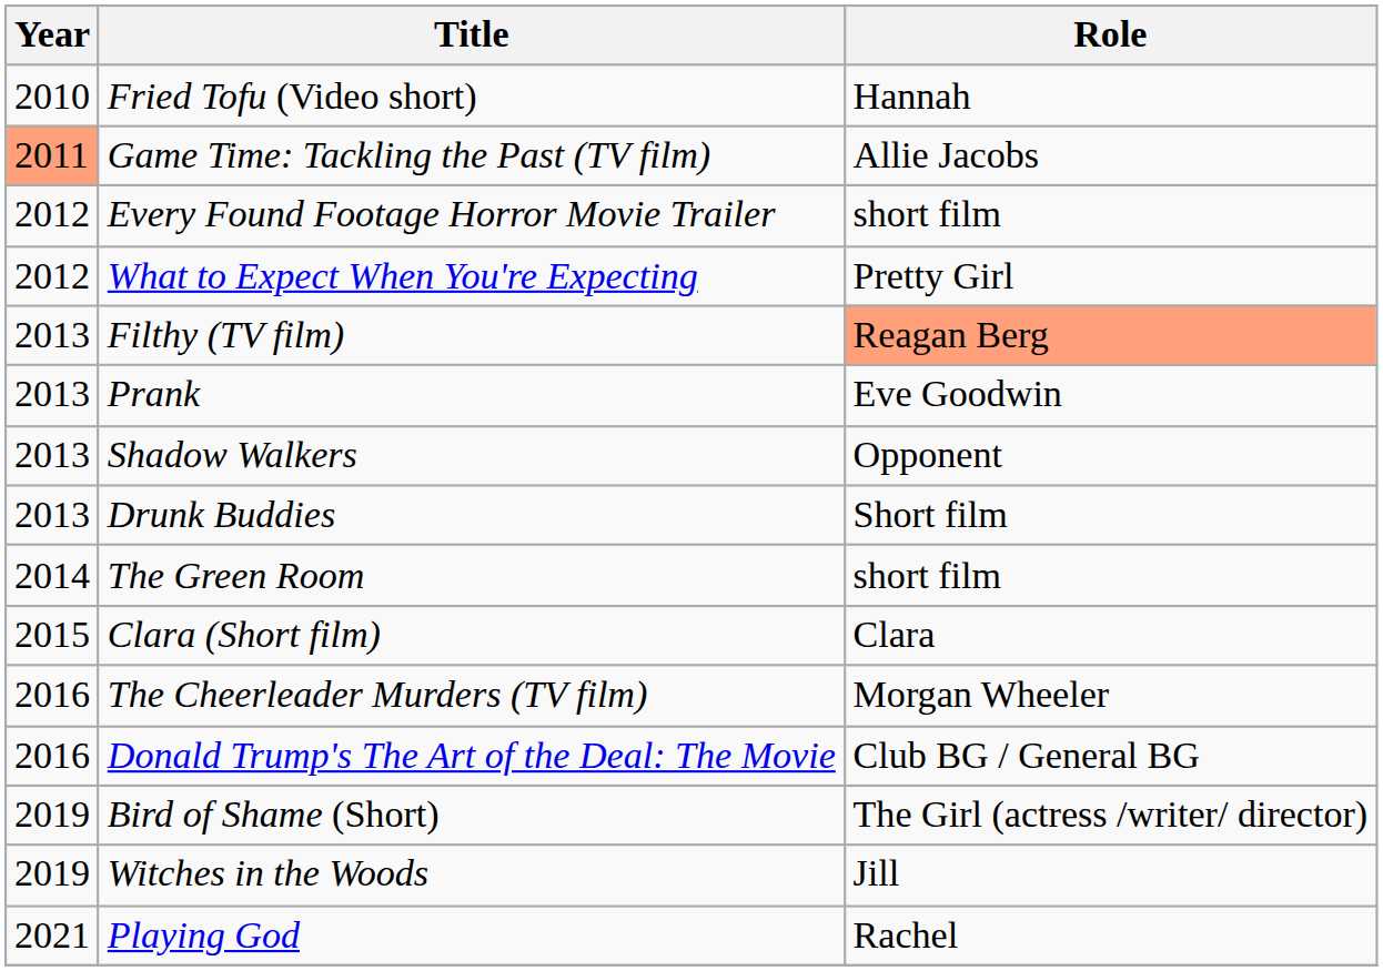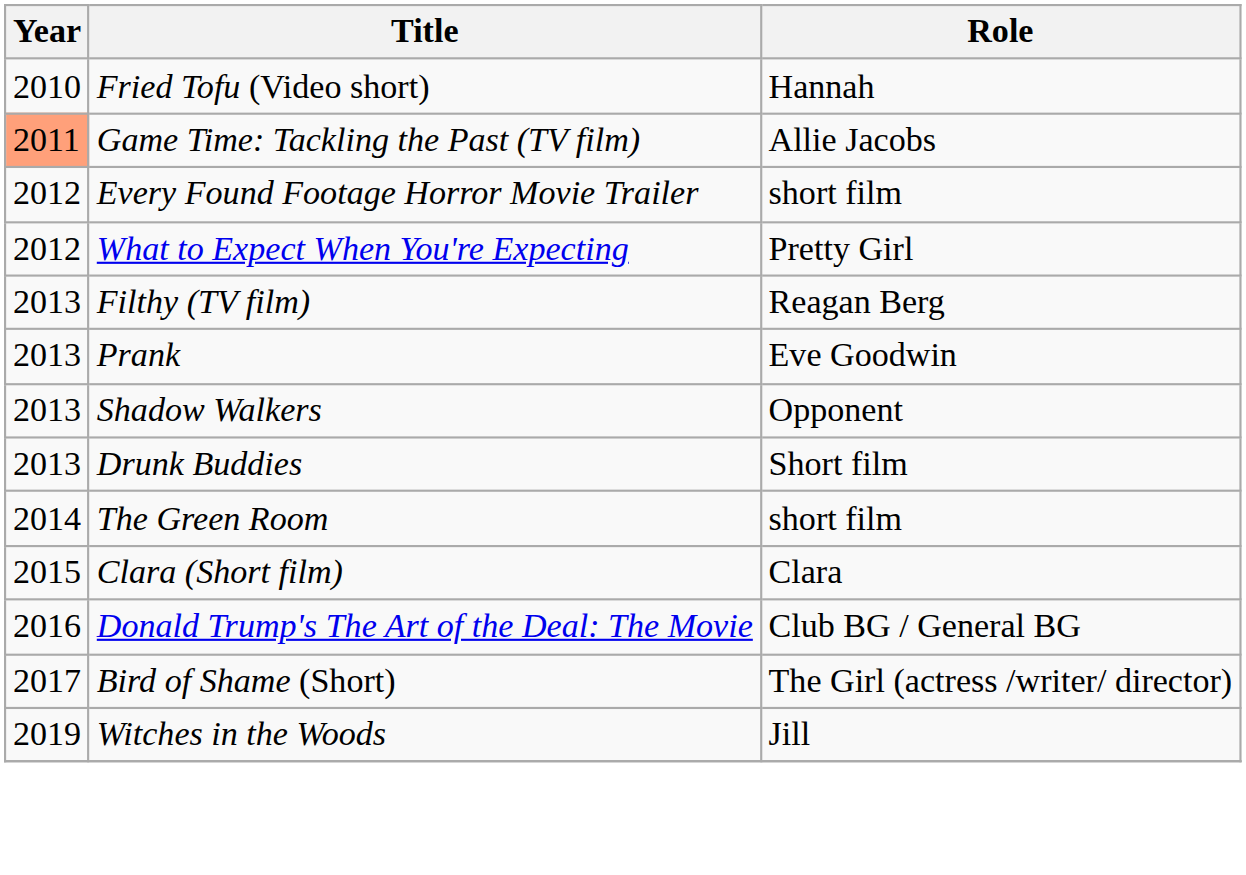Filthy (TV film) | Role: lightsalmon background -> no background
- row: 2016 | The Cheerleader Murders (TV film) | Morgan Wheeler
Bird of Shame (Short) | Year: 2019 -> 2017
- row: 2021 | Playing God | Rachel
